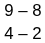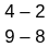rows swapped: 4 – 2 <-> 9 – 8
